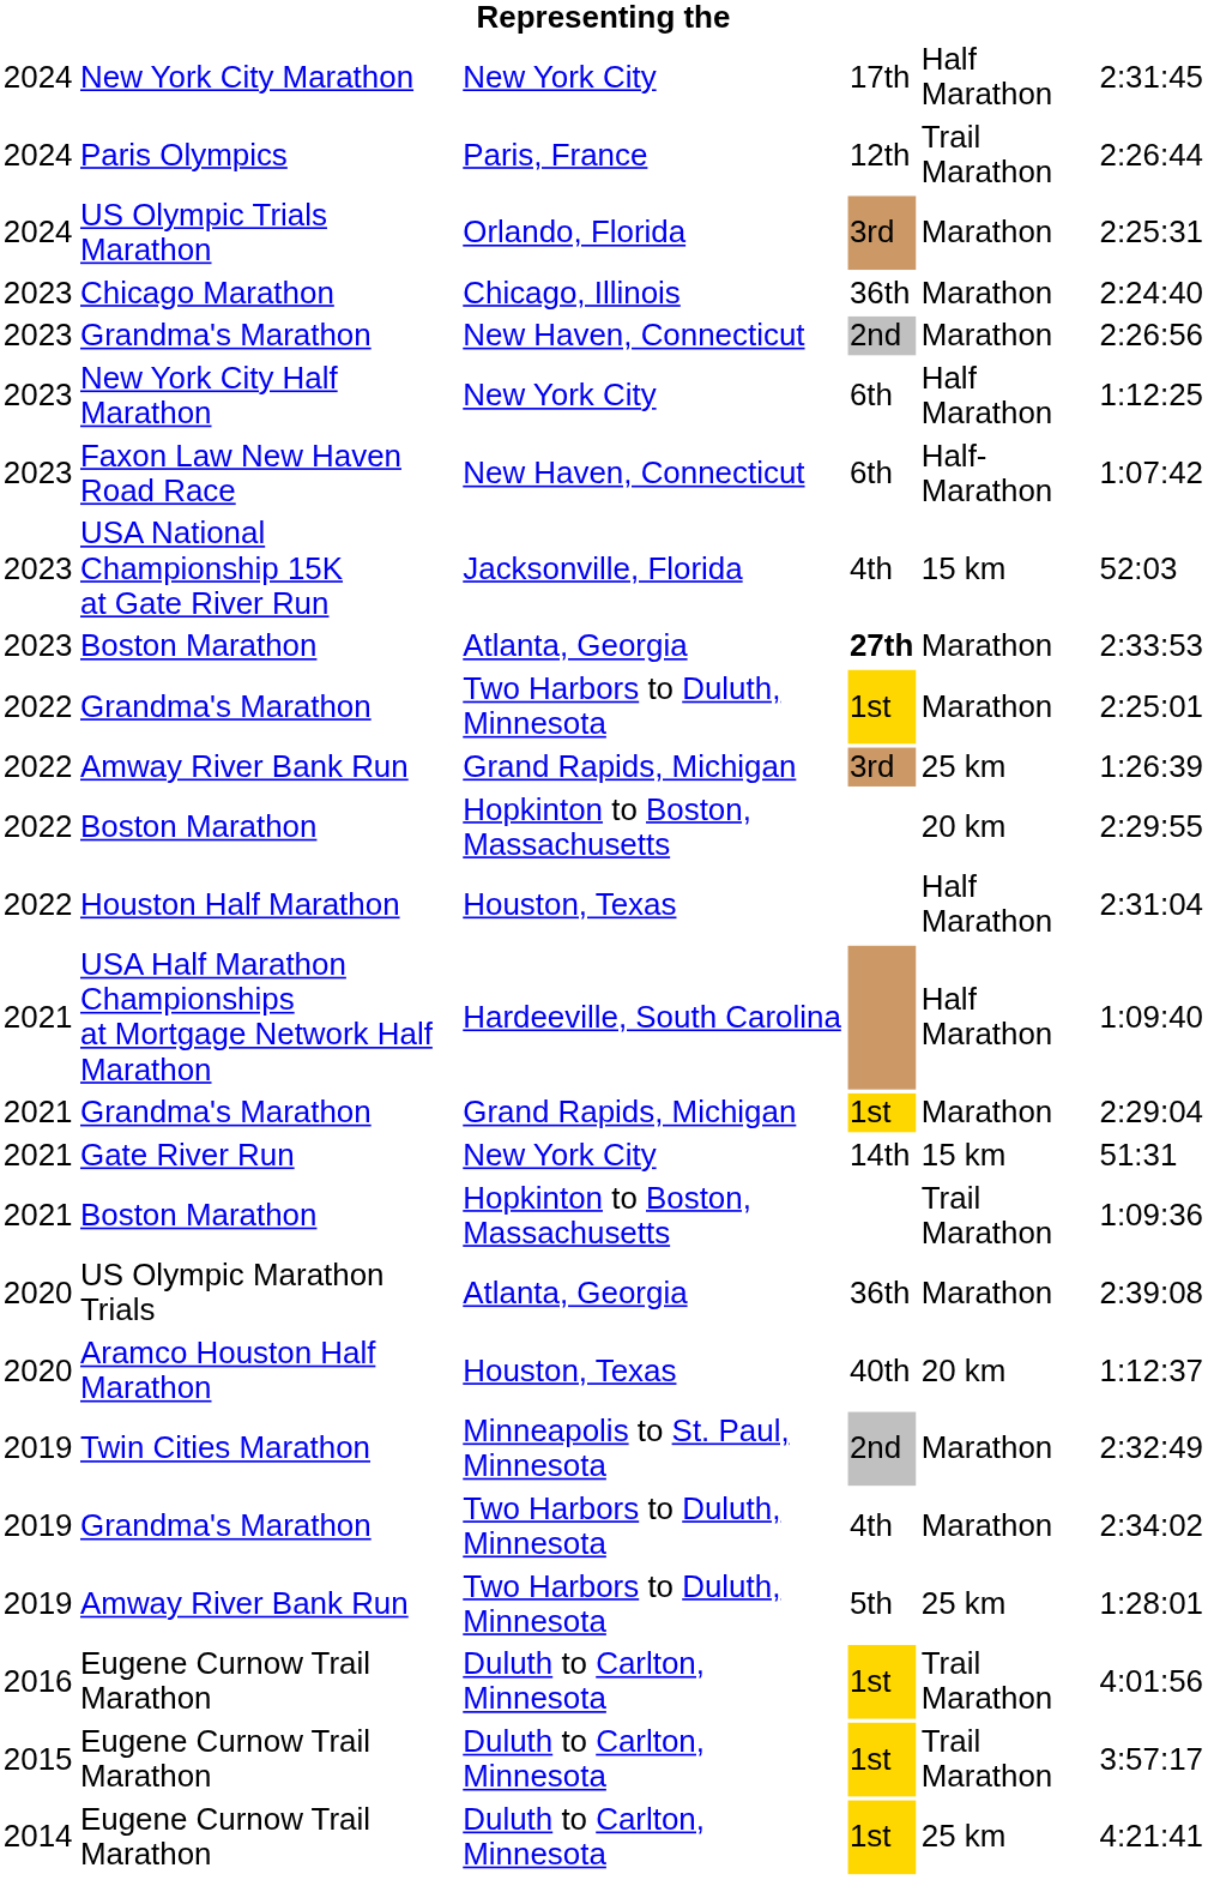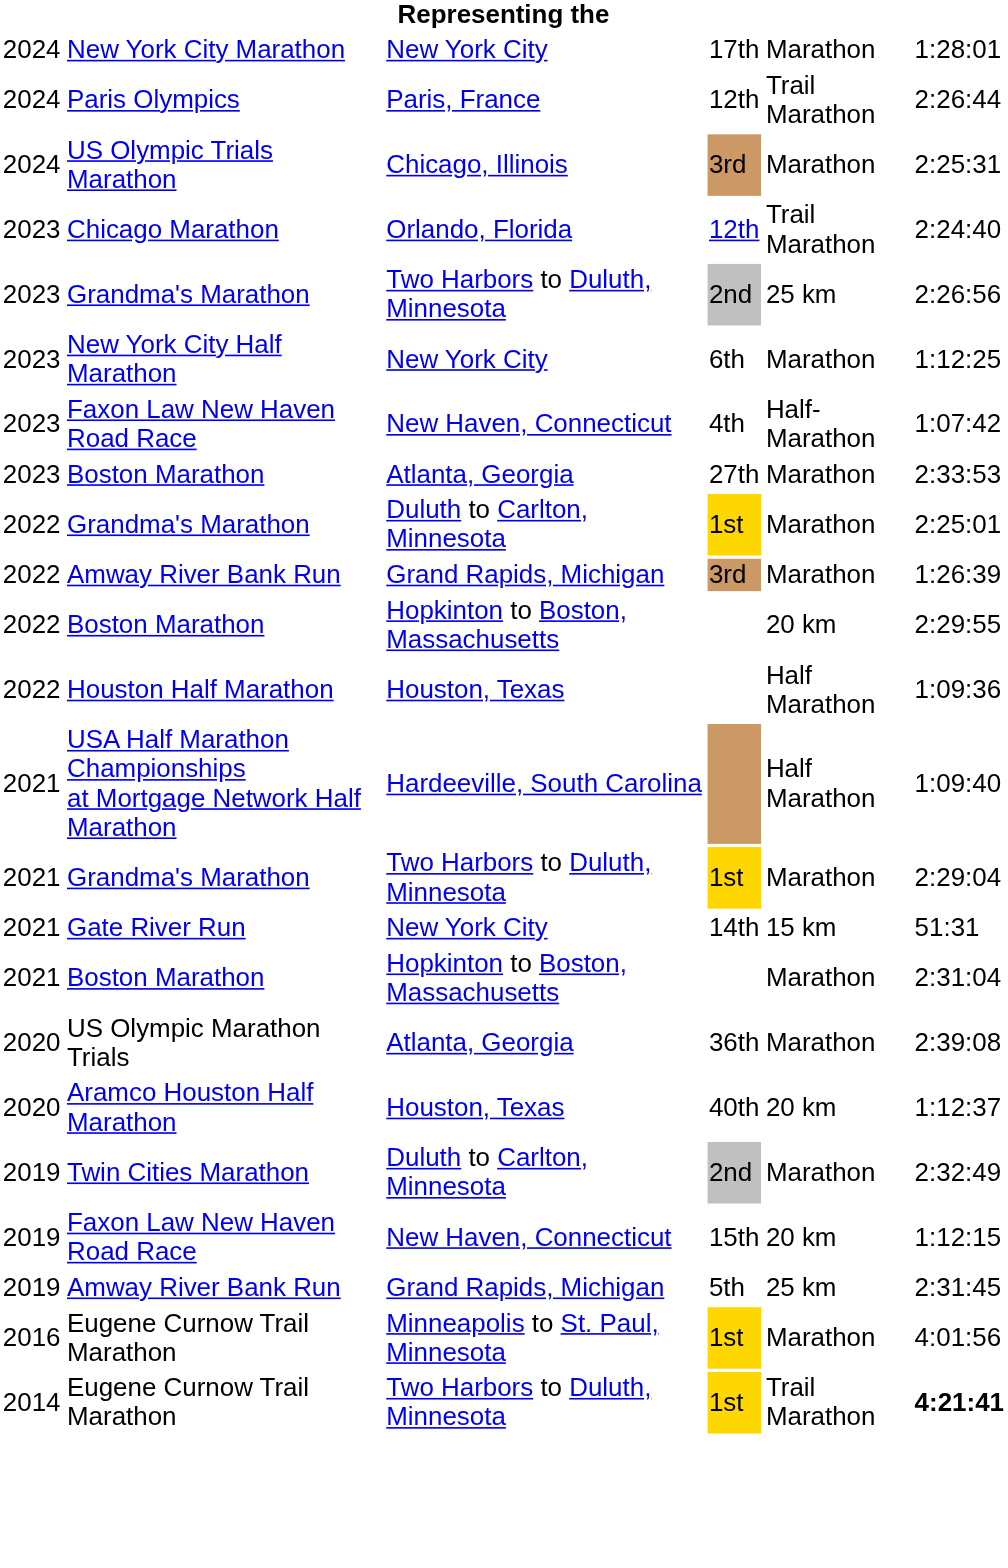New York City Marathon | column 5: Half Marathon -> Marathon
New York City Marathon | column 6: 2:31:45 -> 1:28:01
US Olympic Trials Marathon | column 3: Orlando, Florida -> Chicago, Illinois
Chicago Marathon | column 3: Chicago, Illinois -> Orlando, Florida
Chicago Marathon | column 4: 36th -> 12th
Chicago Marathon | column 5: Marathon -> Trail Marathon
2023 / Grandma's Marathon | column 3: New Haven, Connecticut -> Two Harbors to Duluth, Minnesota
2023 / Grandma's Marathon | column 5: Marathon -> 25 km
New York City Half Marathon | column 5: Half Marathon -> Marathon
2023 / Faxon Law New Haven Road Race | column 4: 6th -> 4th
- row: 2023 | USA National Championship 15K at Gate River Run | Jacksonville, Florida | 4th | 15 km | 52:03
2023 / Boston Marathon | column 4: bold -> normal
2022 / Grandma's Marathon | column 3: Two Harbors to Duluth, Minnesota -> Duluth to Carlton, Minnesota
2022 / Amway River Bank Run | column 5: 25 km -> Marathon
Houston Half Marathon | column 6: 2:31:04 -> 1:09:36
2021 / Grandma's Marathon | column 3: Grand Rapids, Michigan -> Two Harbors to Duluth, Minnesota
2021 / Boston Marathon | column 5: Trail Marathon -> Marathon
2021 / Boston Marathon | column 6: 1:09:36 -> 2:31:04
Twin Cities Marathon | column 3: Minneapolis to St. Paul, Minnesota -> Duluth to Carlton, Minnesota
+ row: 2019 | Faxon Law New Haven Road Race | New Haven, Connecticut | 15th | 20 km | 1:12:15
- row: 2019 | Grandma's Marathon | Two Harbors to Duluth, Minnesota | 4th | Marathon | 2:34:02
2019 / Amway River Bank Run | column 3: Two Harbors to Duluth, Minnesota -> Grand Rapids, Michigan
2019 / Amway River Bank Run | column 6: 1:28:01 -> 2:31:45
2016 / Eugene Curnow Trail Marathon | column 3: Duluth to Carlton, Minnesota -> Minneapolis to St. Paul, Minnesota
2016 / Eugene Curnow Trail Marathon | column 5: Trail Marathon -> Marathon
- row: 2015 | Eugene Curnow Trail Marathon | Duluth to Carlton, Minnesota | 1st | Trail Marathon | 3:57:17
2014 / Eugene Curnow Trail Marathon | column 3: Duluth to Carlton, Minnesota -> Two Harbors to Duluth, Minnesota
2014 / Eugene Curnow Trail Marathon | column 5: 25 km -> Trail Marathon
2014 / Eugene Curnow Trail Marathon | column 6: normal -> bold
